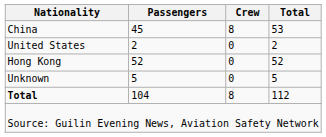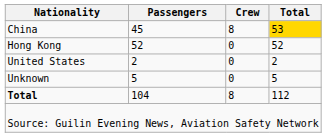China | Total: no background -> gold background
rows swapped: Hong Kong <-> United States
